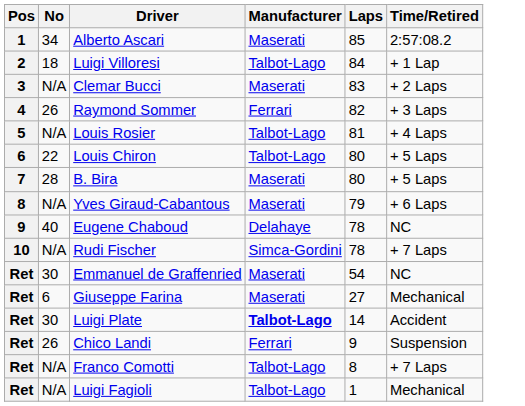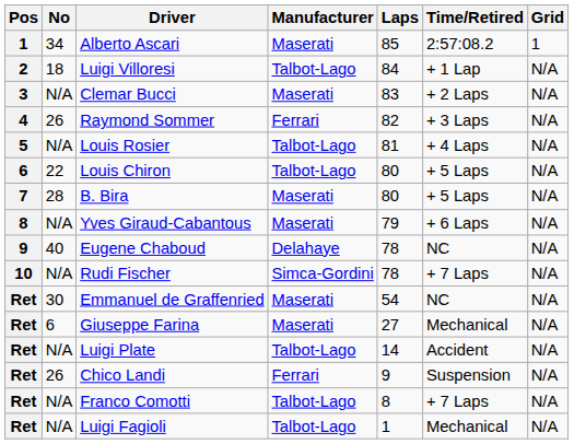+ column: Grid | 1 | N/A | N/A | N/A | N/A | N/A | N/A | N/A | N/A | N/A | N/A | N/A | N/A | N/A | N/A | N/A
Luigi Plate | No: 30 -> N/A
Luigi Plate | Manufacturer: bold -> normal
